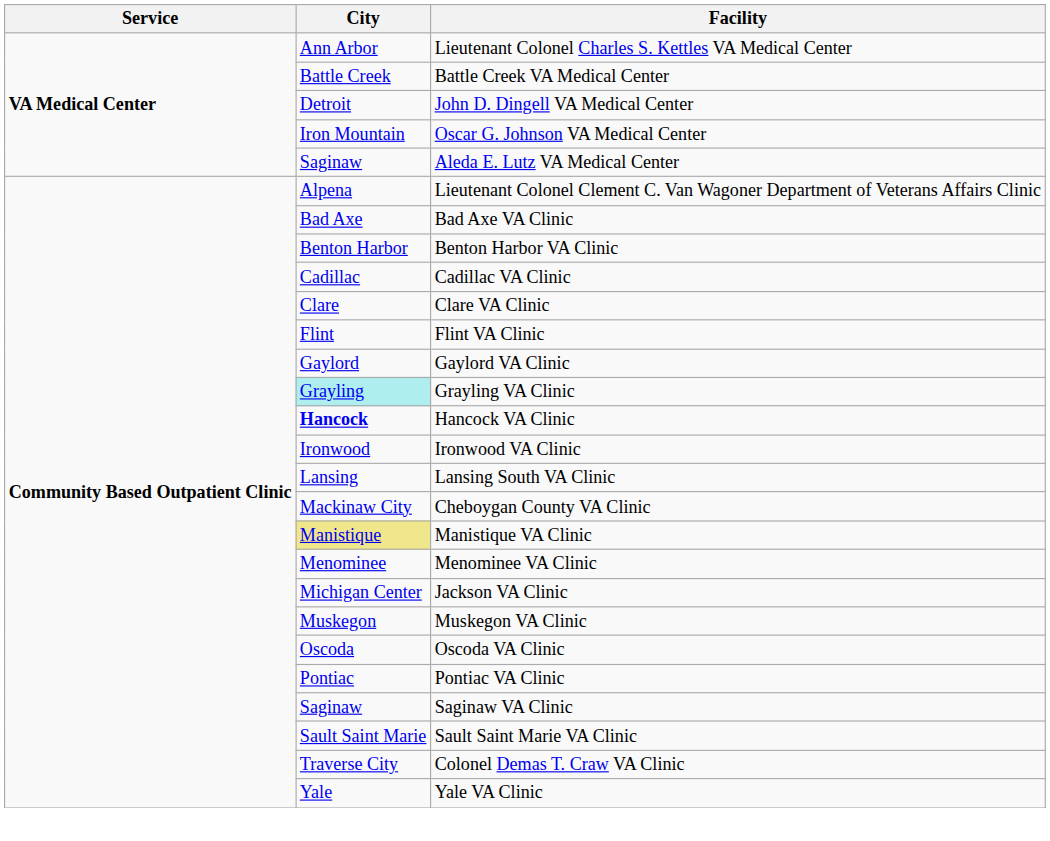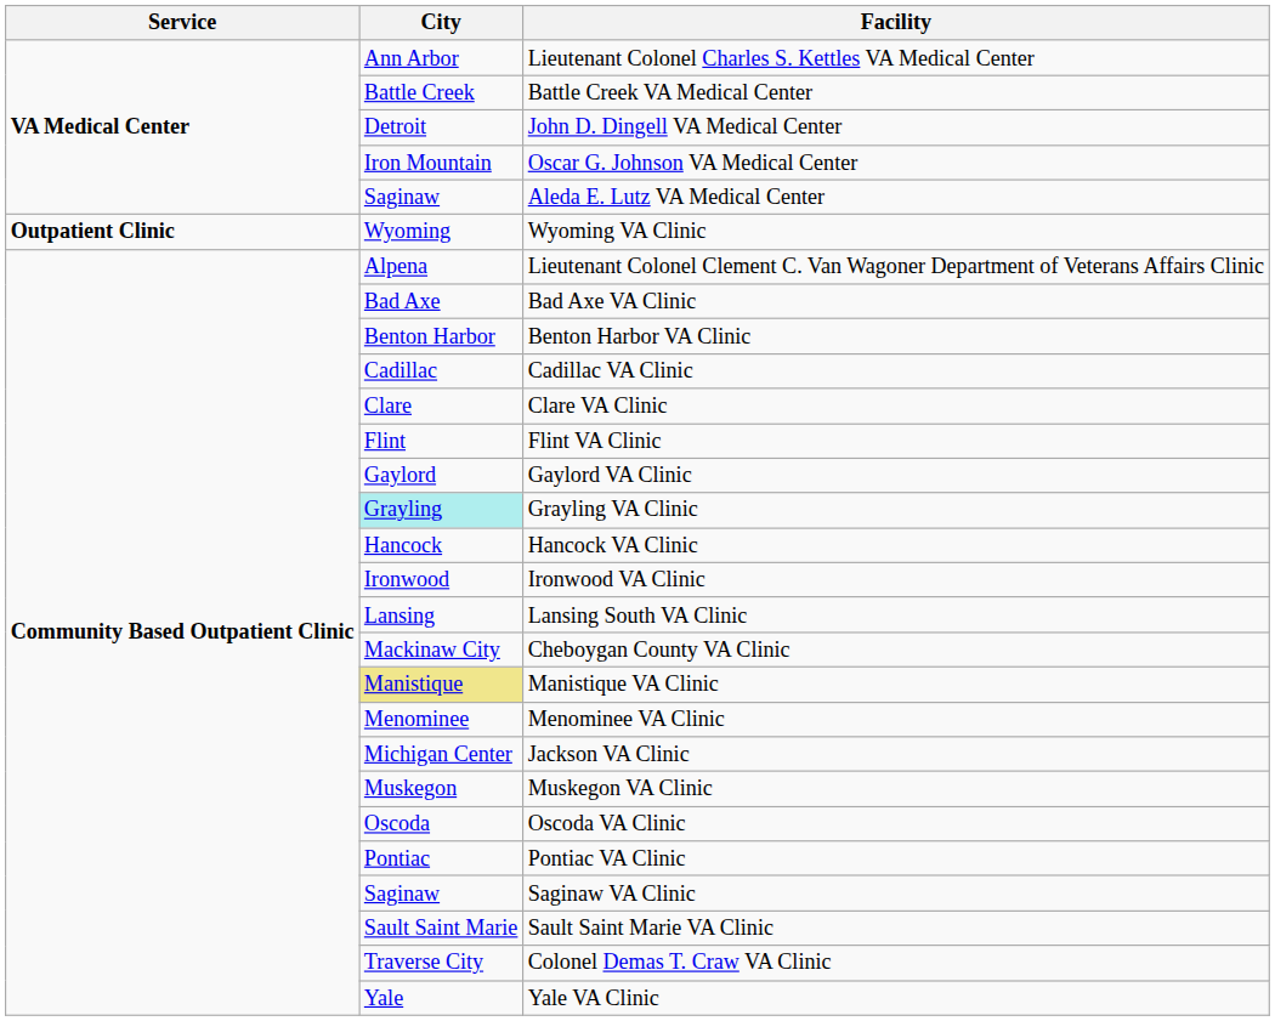+ row: Outpatient Clinic | Wyoming | Wyoming VA Clinic
Hancock VA Clinic | City: bold -> normal
